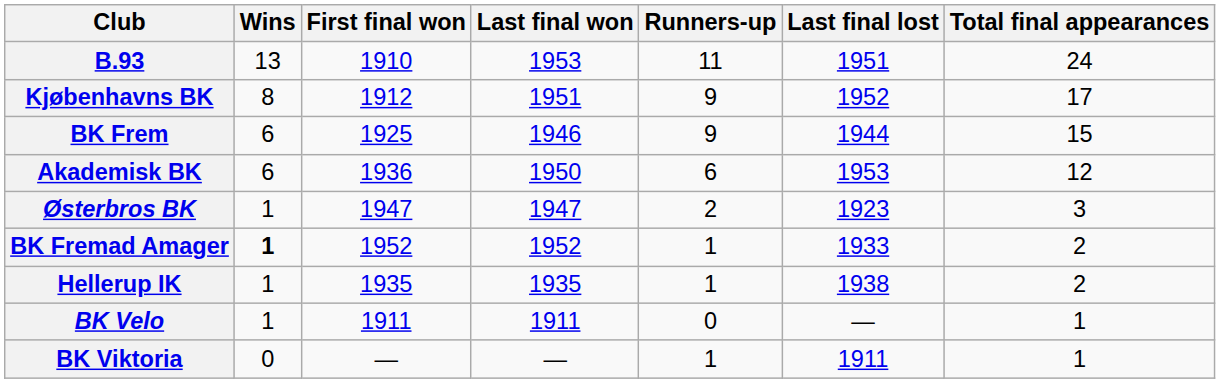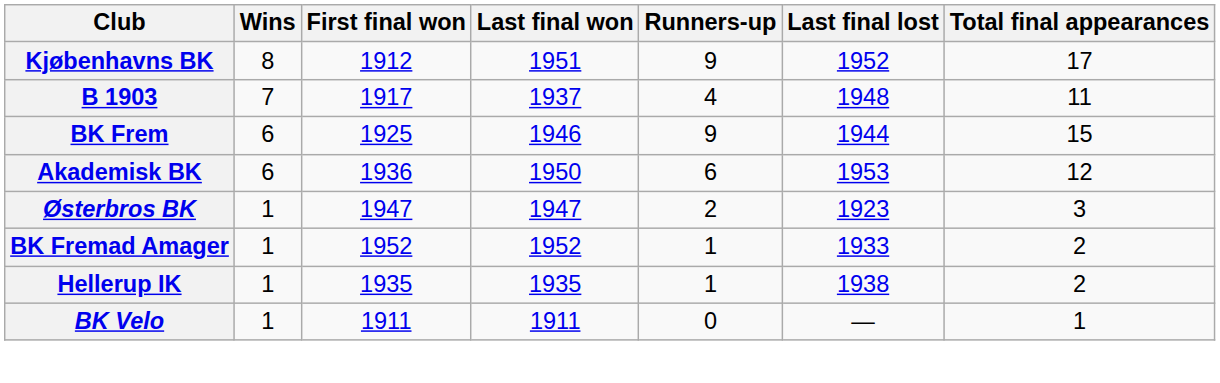- row: B.93 | 13 | 1910 | 1953 | 11 | 1951 | 24
+ row: B 1903 | 7 | 1917 | 1937 | 4 | 1948 | 11
BK Fremad Amager | Wins: bold -> normal
- row: BK Viktoria | 0 | — | — | 1 | 1911 | 1
